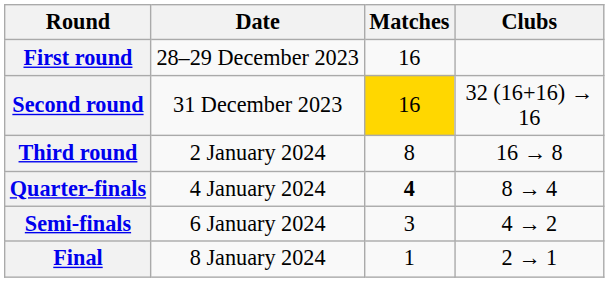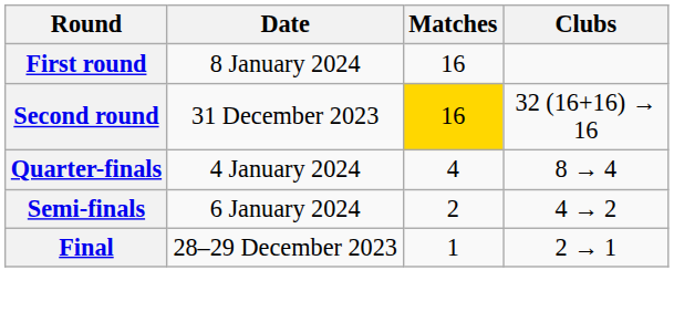First round | Date: 28–29 December 2023 -> 8 January 2024
- row: Third round | 2 January 2024 | 8 | 16 → 8
Quarter-finals | Matches: bold -> normal
Semi-finals | Matches: 3 -> 2
Final | Date: 8 January 2024 -> 28–29 December 2023
